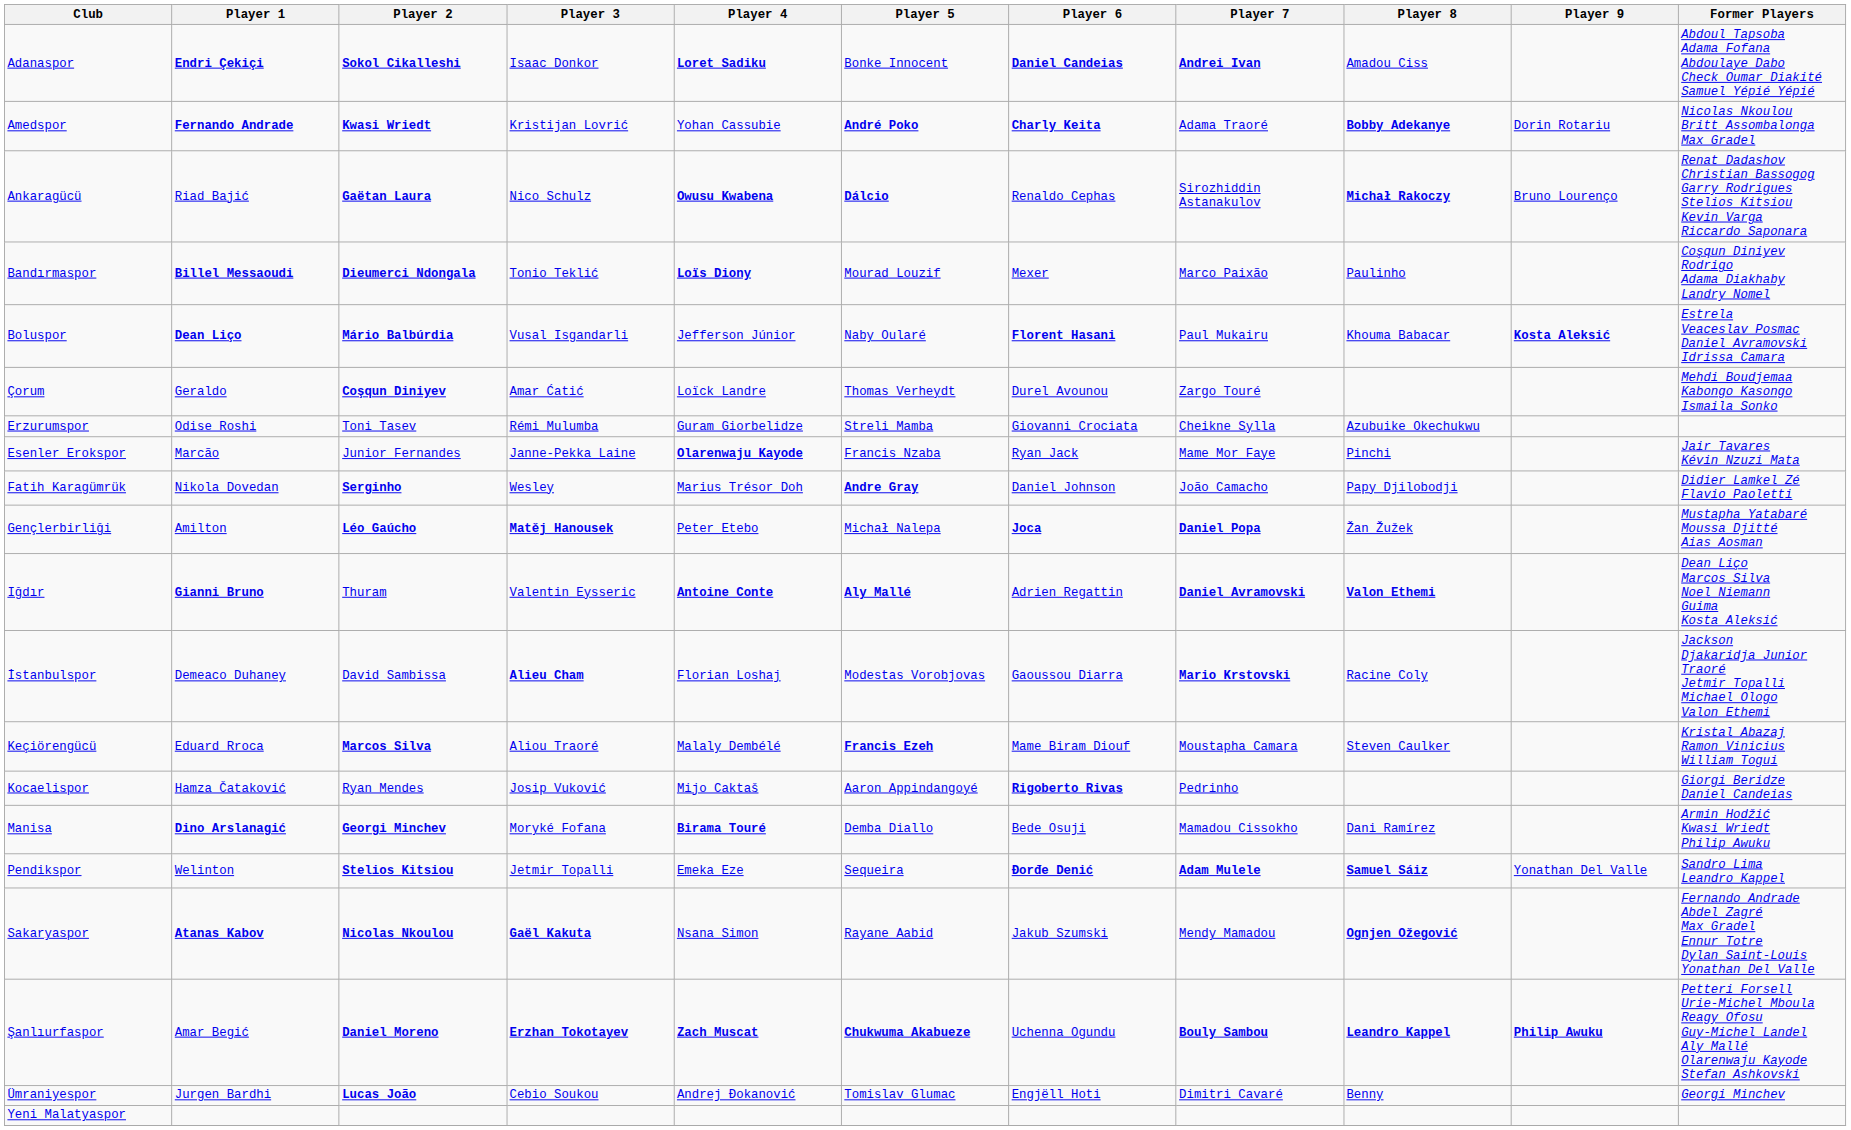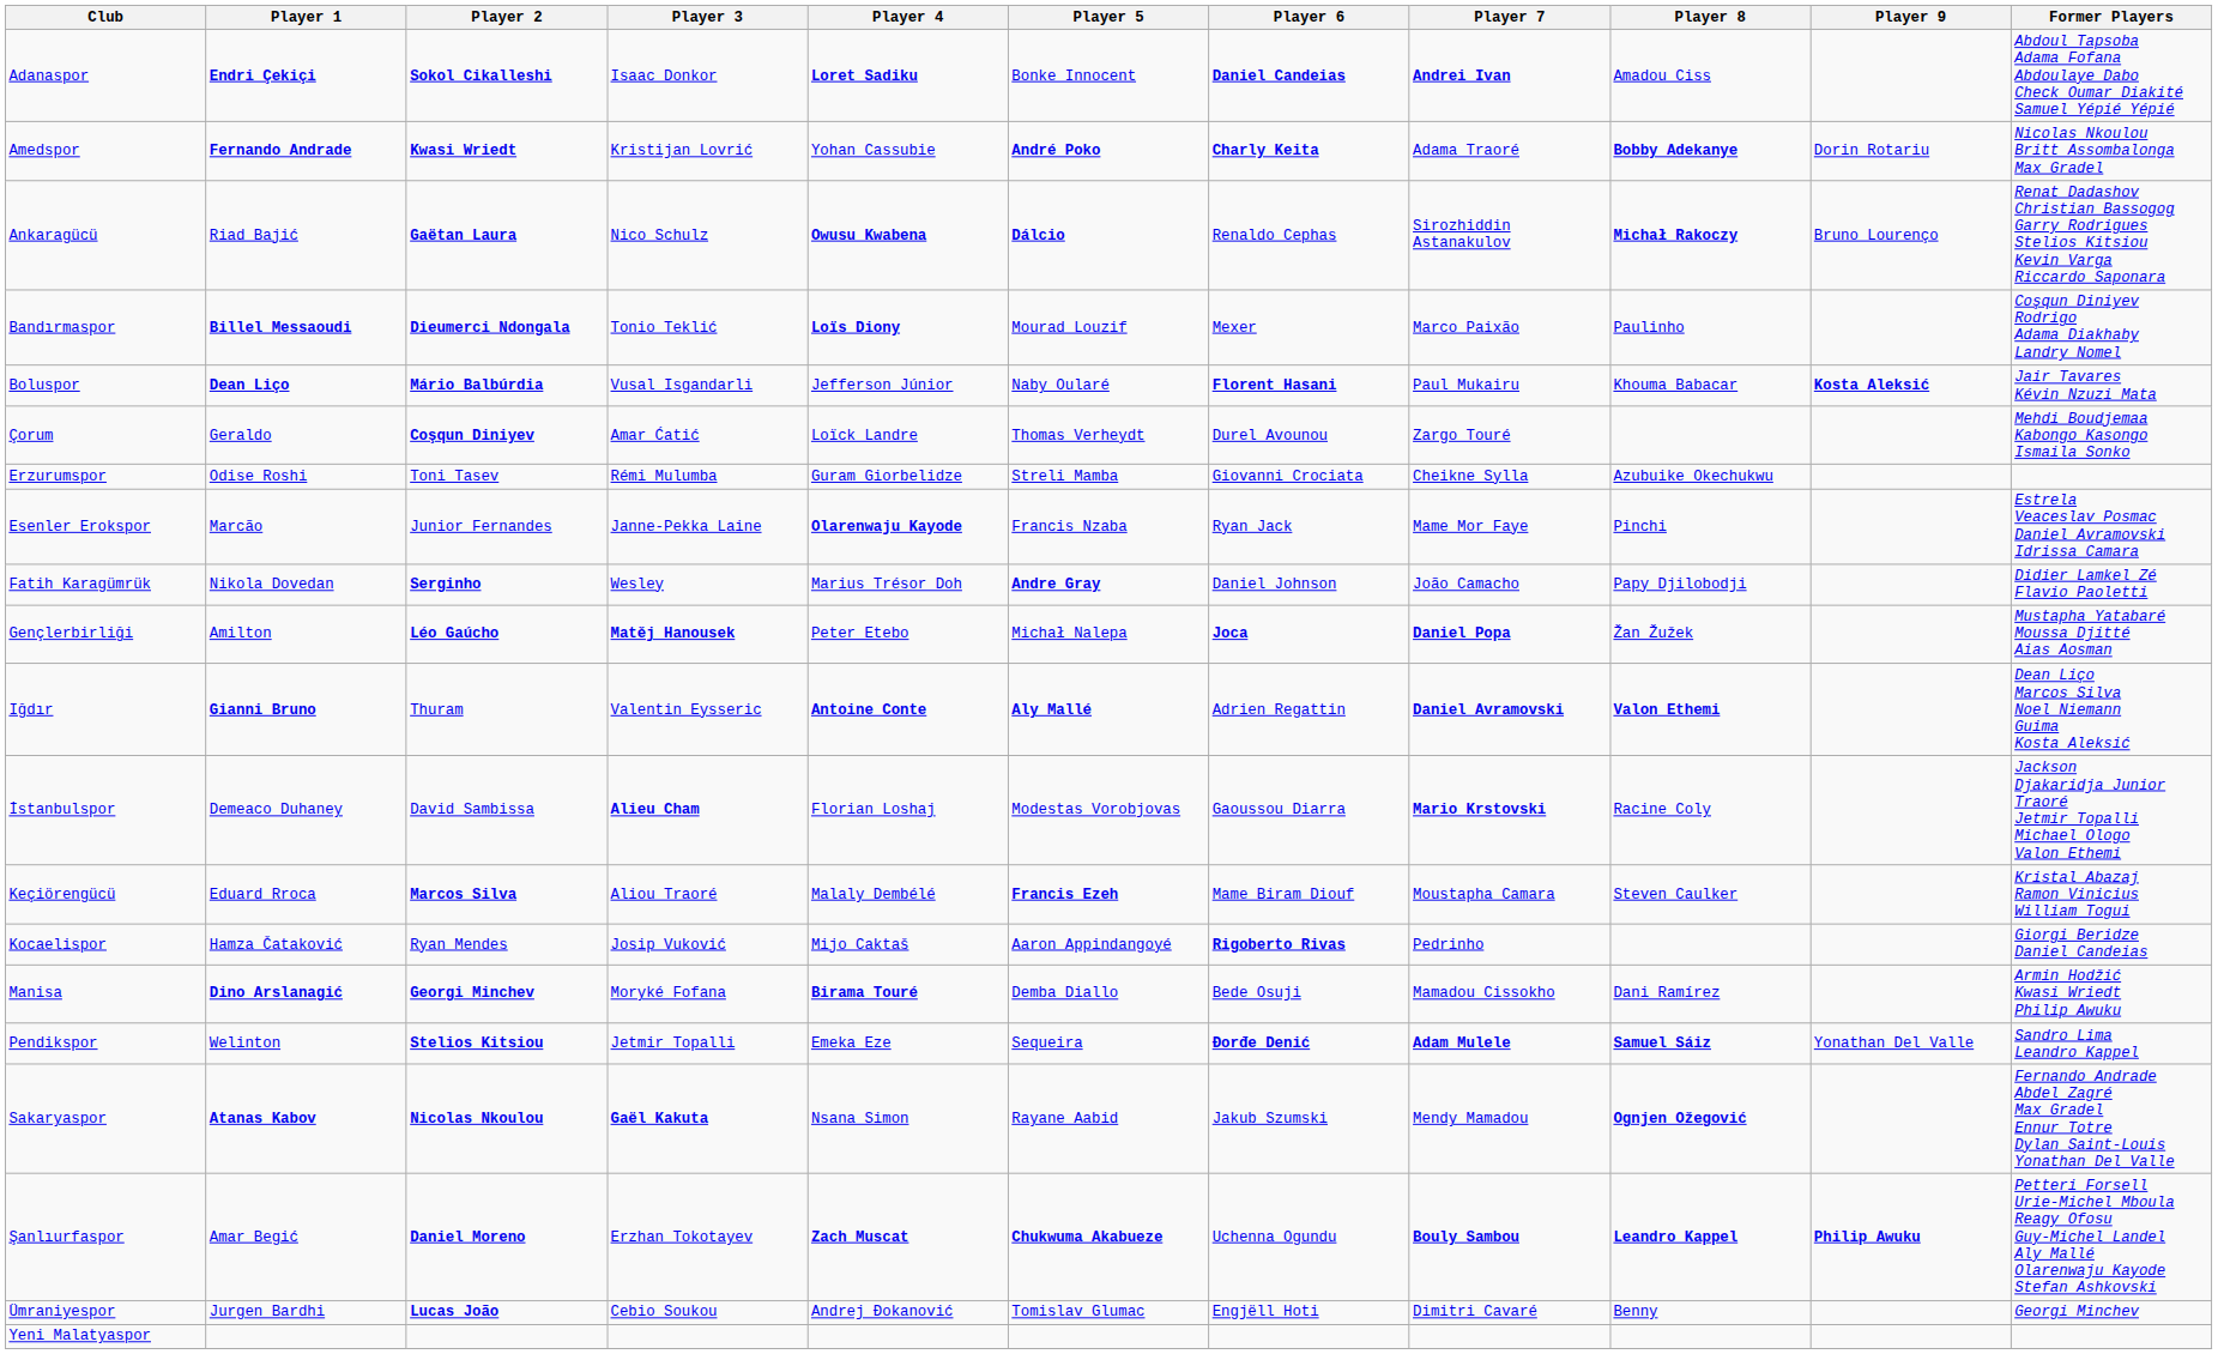Boluspor | Former Players: Estrela Veaceslav Posmac Daniel Avramovski Idrissa Camara -> Jair Tavares Kévin Nzuzi Mata
Esenler Erokspor | Former Players: Jair Tavares Kévin Nzuzi Mata -> Estrela Veaceslav Posmac Daniel Avramovski Idrissa Camara
Şanlıurfaspor | Player 3: bold -> normal
